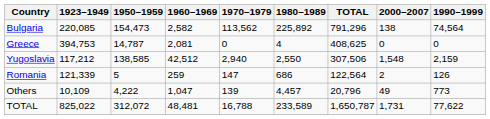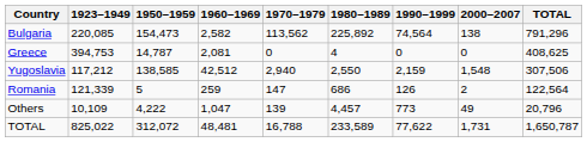columns swapped: 1990–1999 <-> TOTAL
